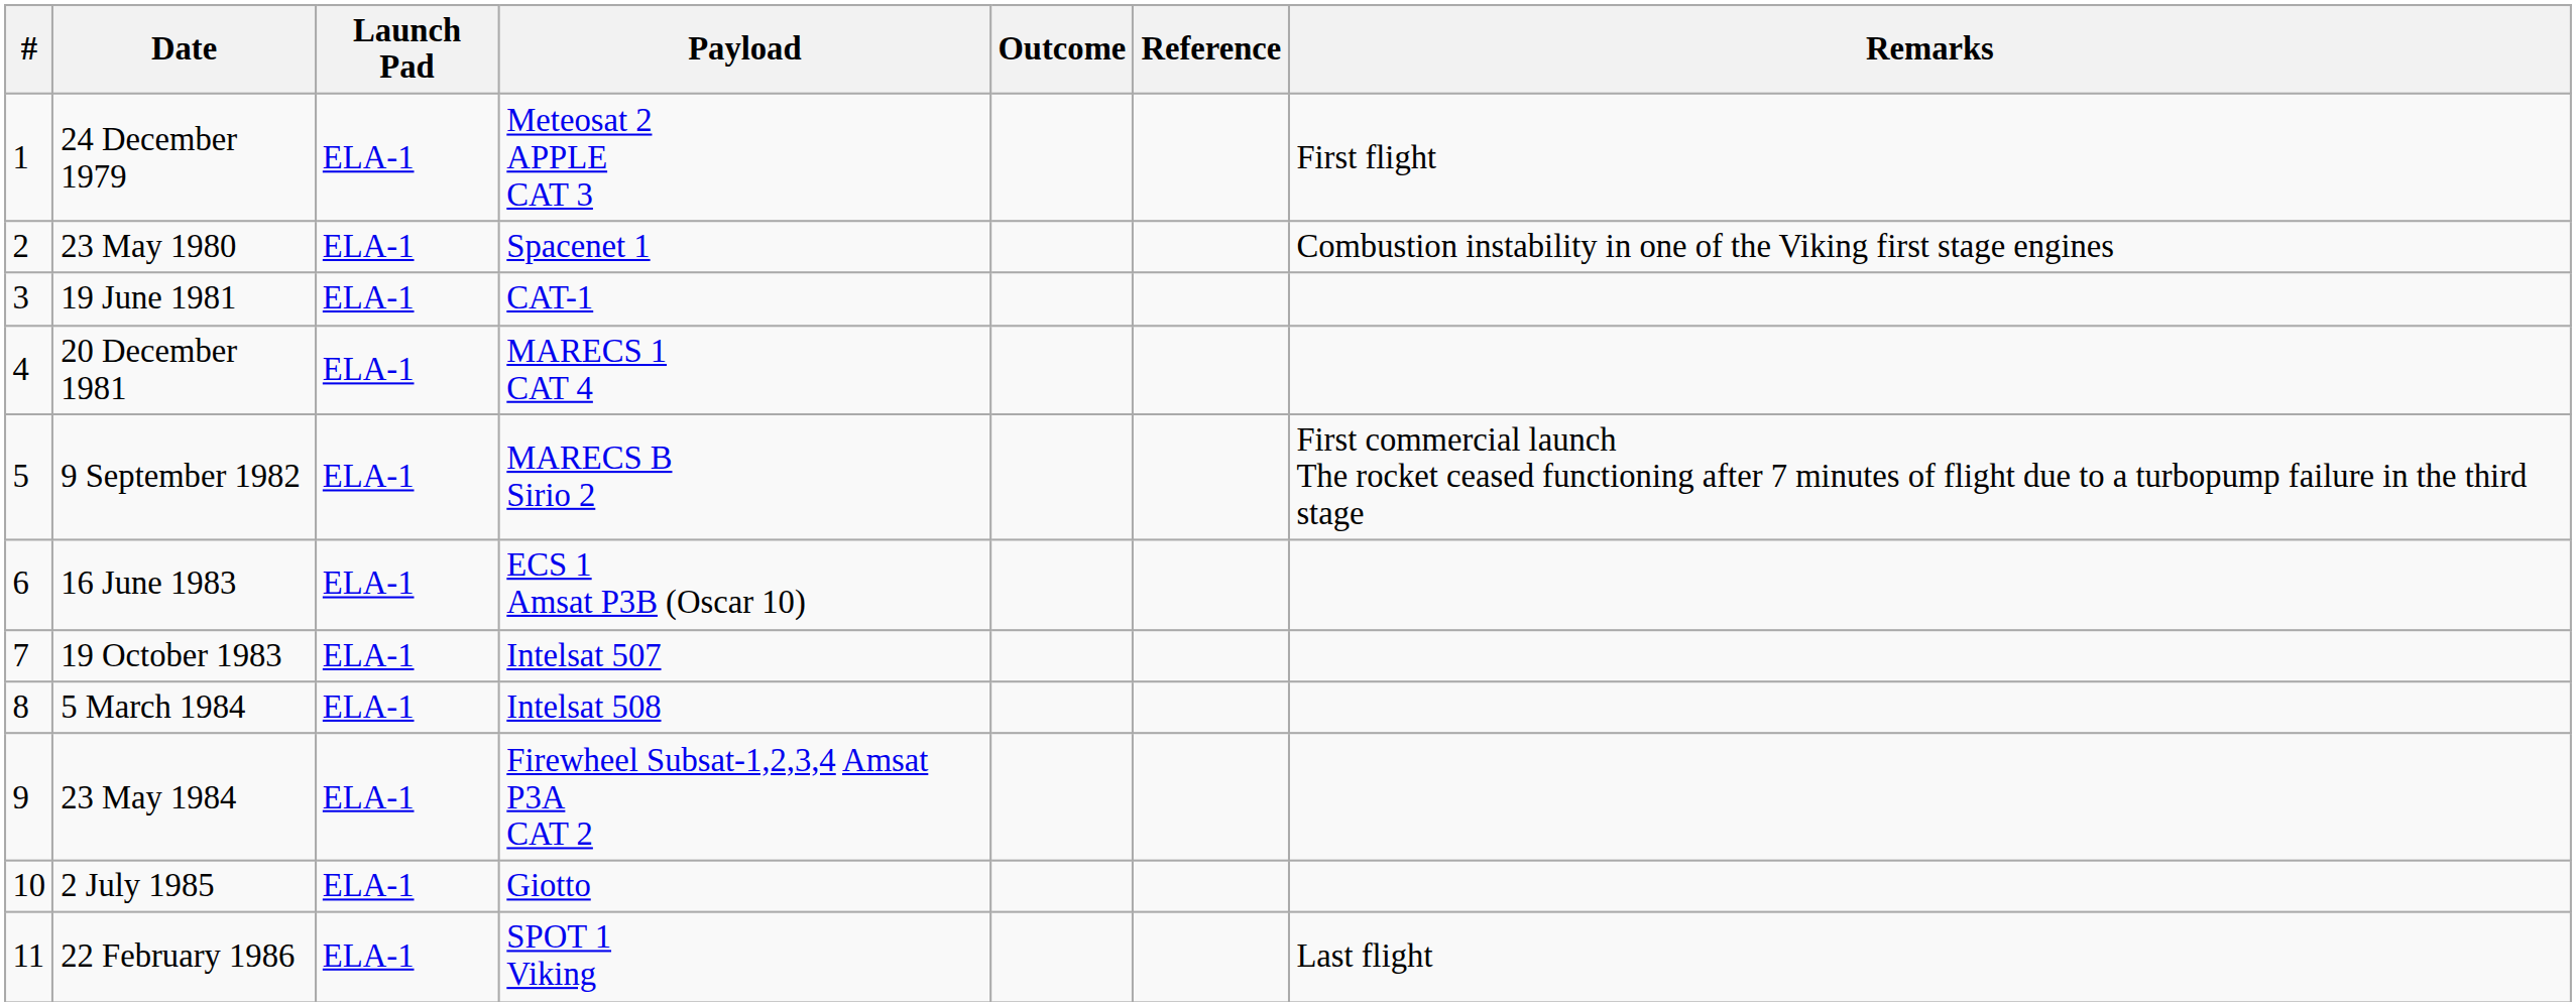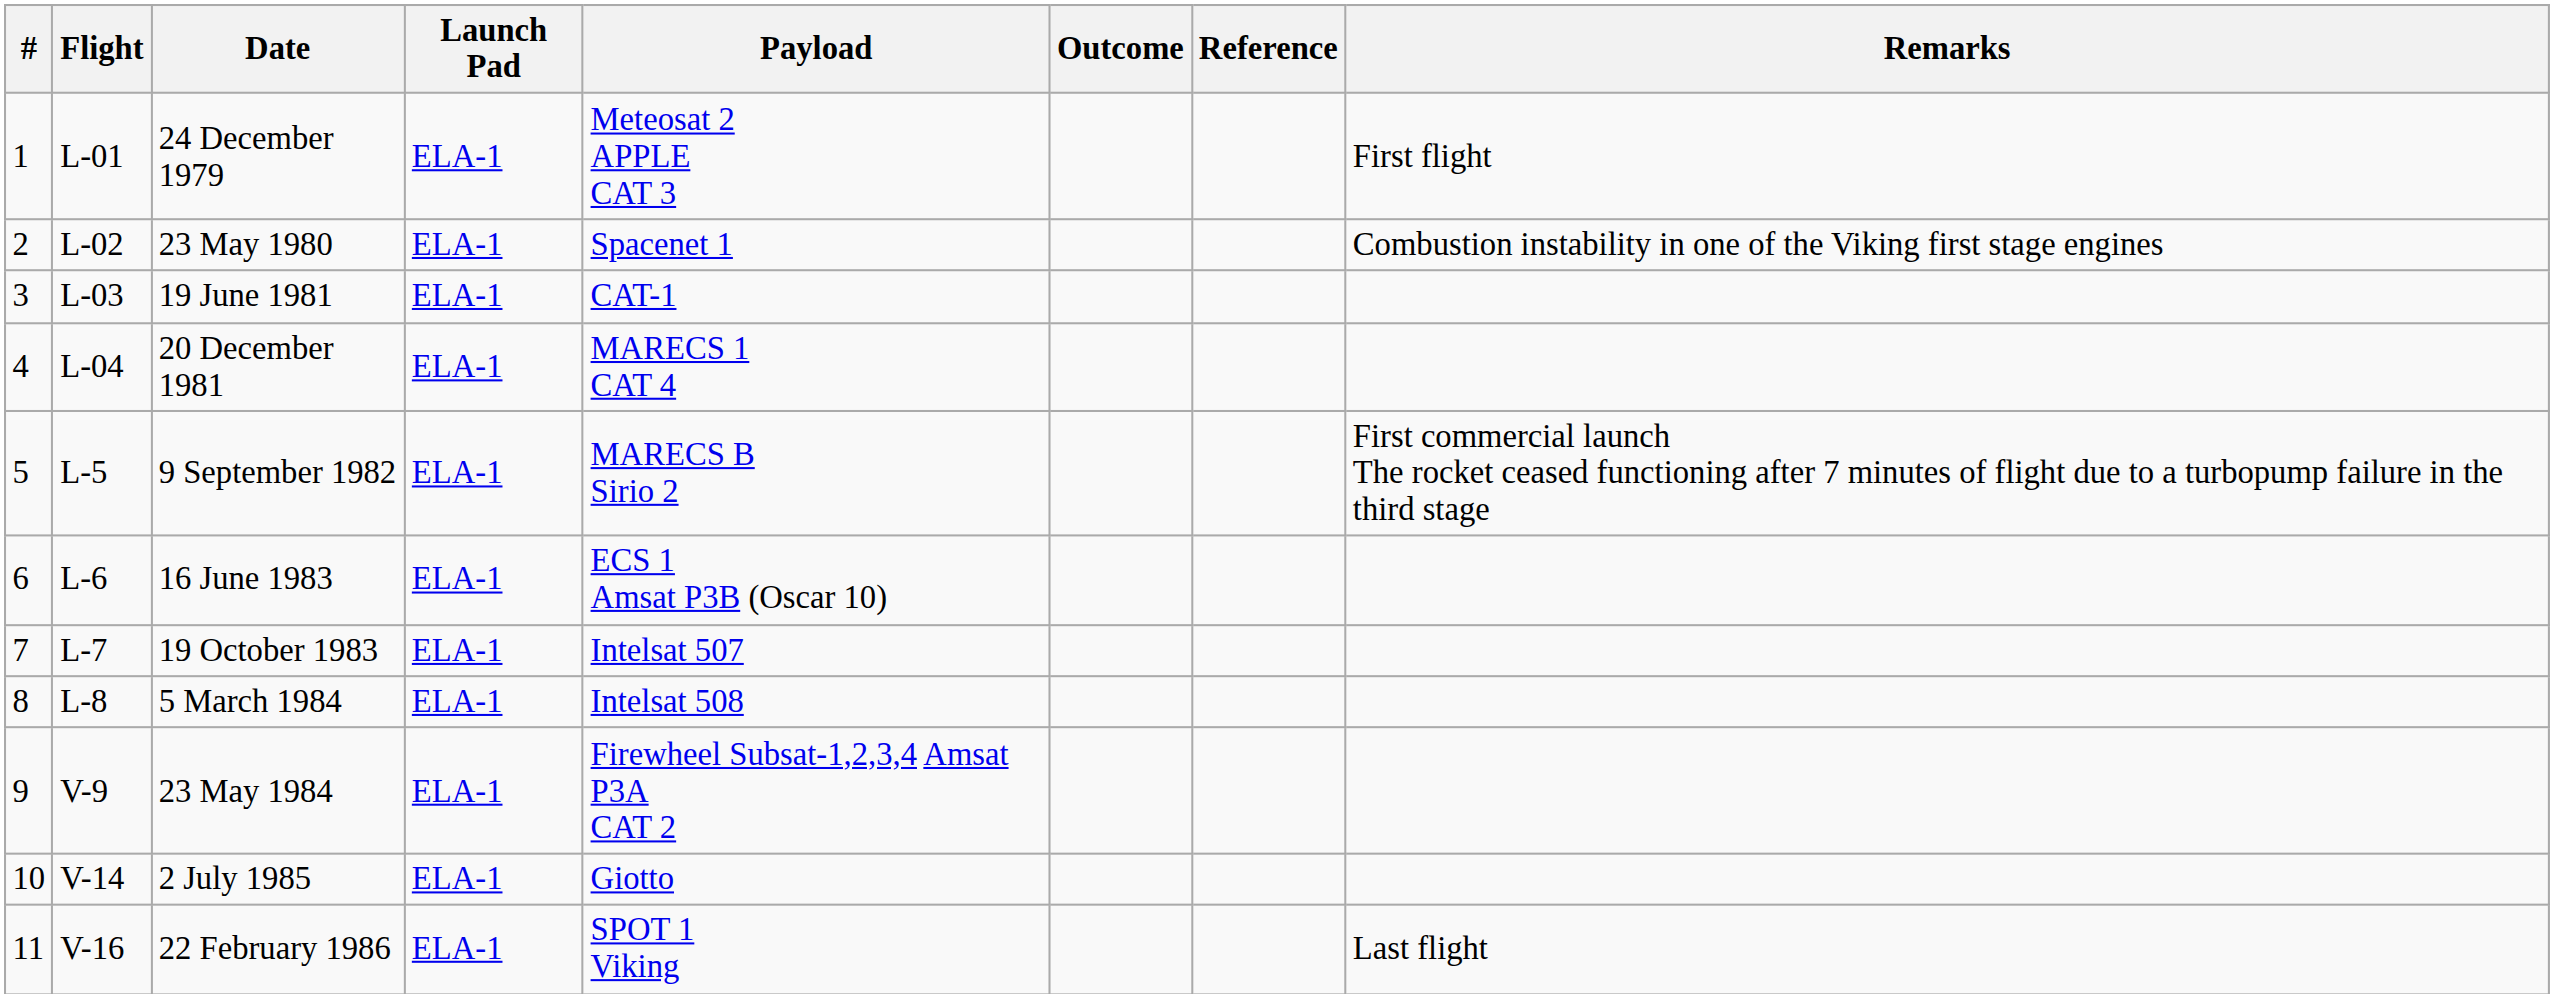+ column: Flight | L-01 | L-02 | L-03 | L-04 | L-5 | L-6 | L-7 | L-8 | V-9 | V-14 | V-16
